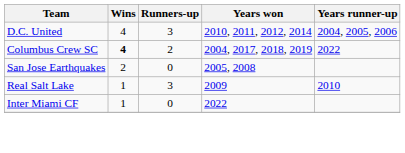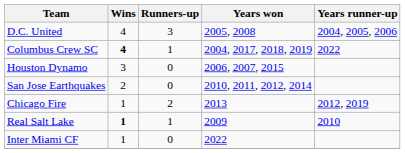D.C. United | Years won: 2010, 2011, 2012, 2014 -> 2005, 2008
Columbus Crew SC | Runners-up: 2 -> 1
+ row: Houston Dynamo | 3 | 0 | 2006, 2007, 2015
San Jose Earthquakes | Years won: 2005, 2008 -> 2010, 2011, 2012, 2014
+ row: Chicago Fire | 1 | 2 | 2013 | 2012, 2019
Real Salt Lake | Wins: normal -> bold
Real Salt Lake | Runners-up: 3 -> 1
